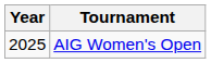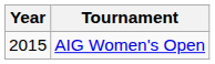AIG Women's Open | Year: 2025 -> 2015
